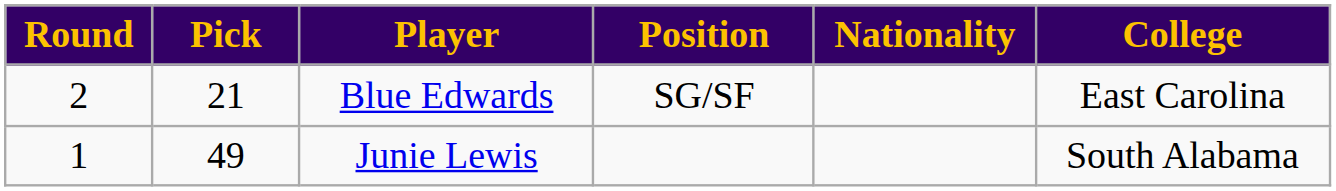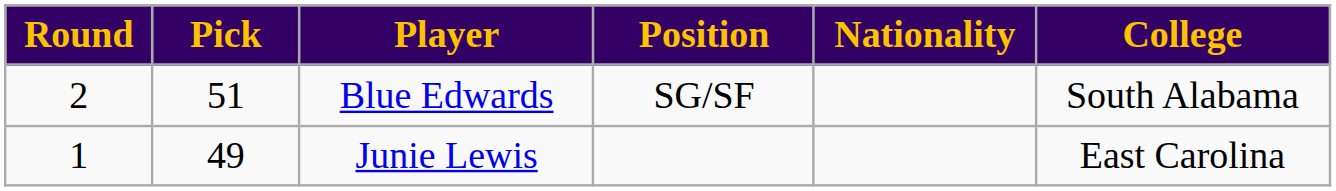Blue Edwards | Pick: 21 -> 51
Blue Edwards | College: East Carolina -> South Alabama
Junie Lewis | College: South Alabama -> East Carolina
